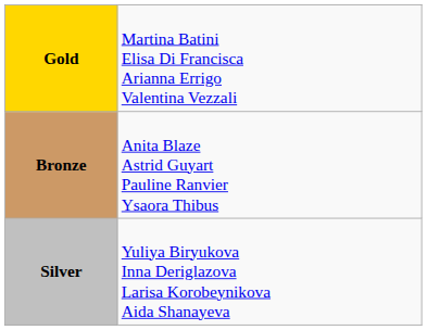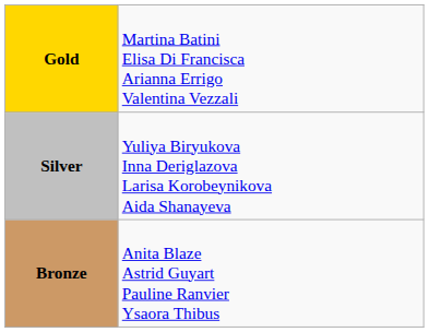rows swapped: Silver <-> Bronze
